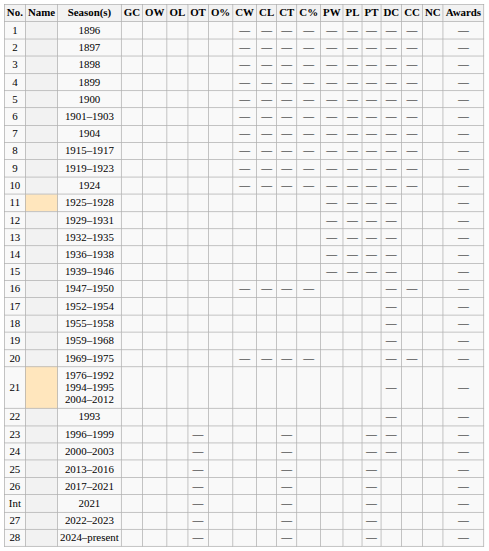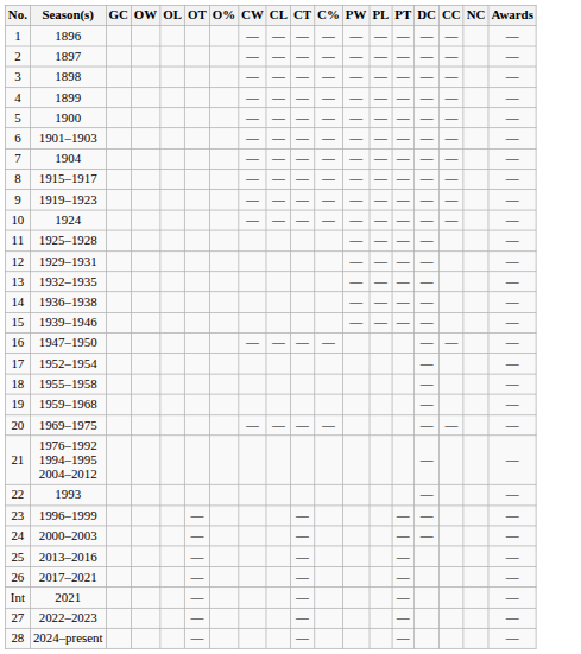- column: Name
